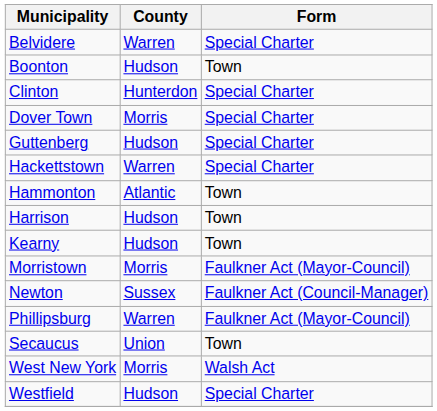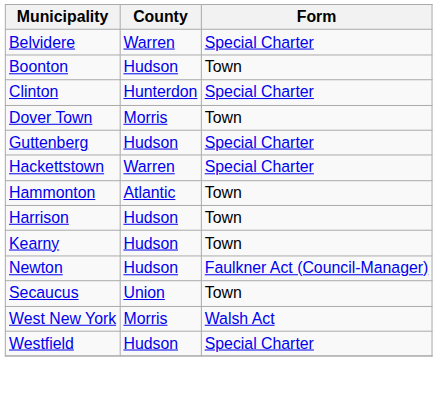Dover Town | Form: Special Charter -> Town
- row: Morristown | Morris | Faulkner Act (Mayor-Council)
Newton | County: Sussex -> Hudson
- row: Phillipsburg | Warren | Faulkner Act (Mayor-Council)
